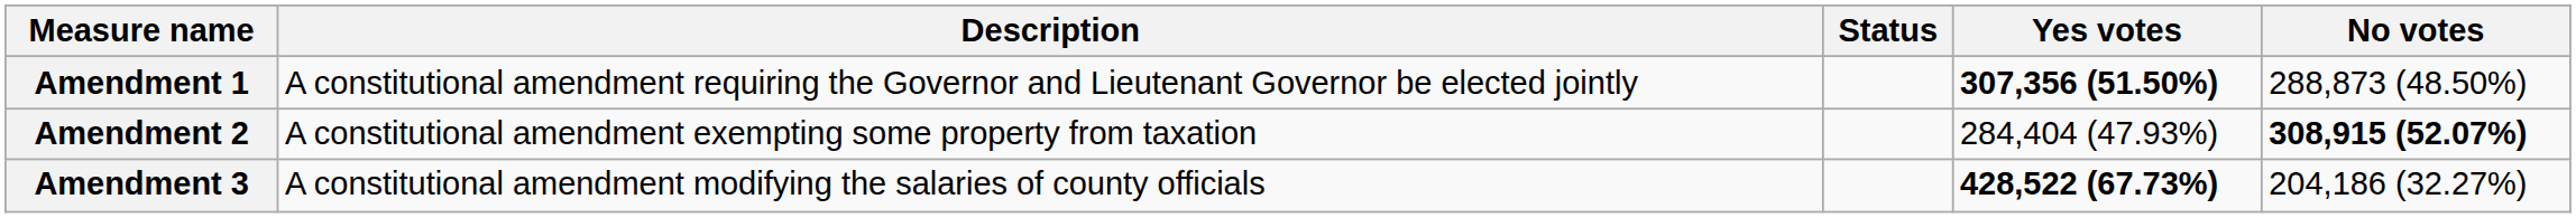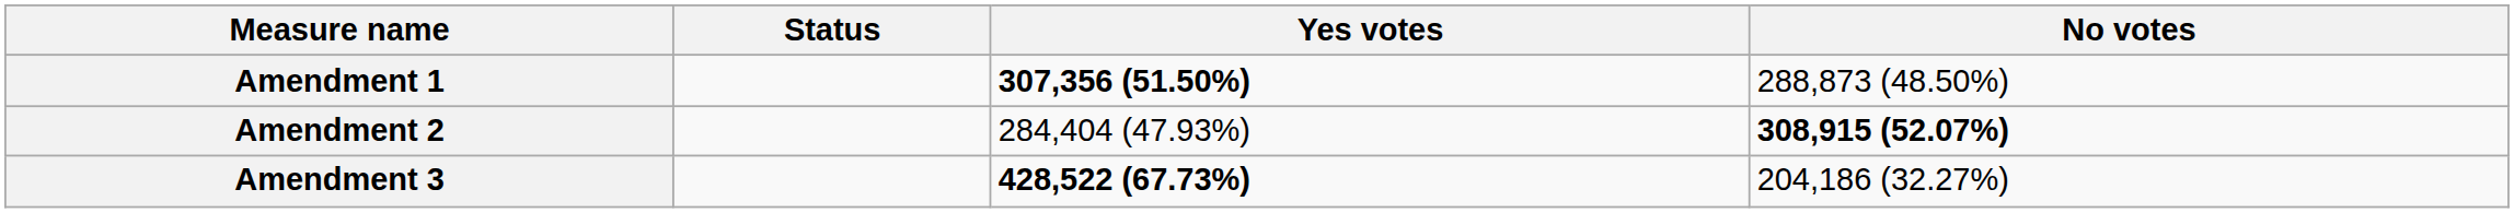- column: Description | A constitutional amendment requiring the Governor and Lieutenant Governor be elected jointly | A constitutional amendment exempting some property from taxation | A constitutional amendment modifying the salaries of county officials
